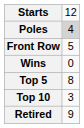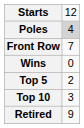Front Row | column 2: 5 -> 7
Top 5 | column 2: 8 -> 2
